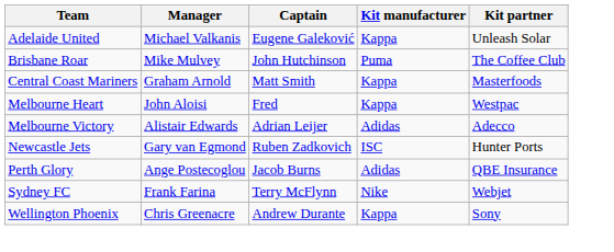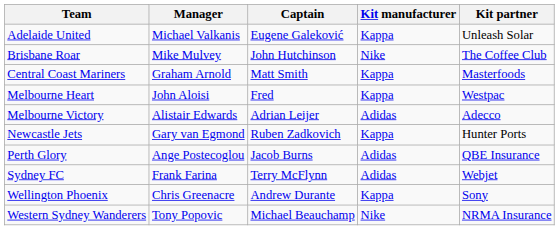Brisbane Roar | Kit manufacturer: Puma -> Nike
Newcastle Jets | Kit manufacturer: ISC -> Kappa
Sydney FC | Kit manufacturer: Nike -> Adidas
+ row: Western Sydney Wanderers | Tony Popovic | Michael Beauchamp | Nike | NRMA Insurance
